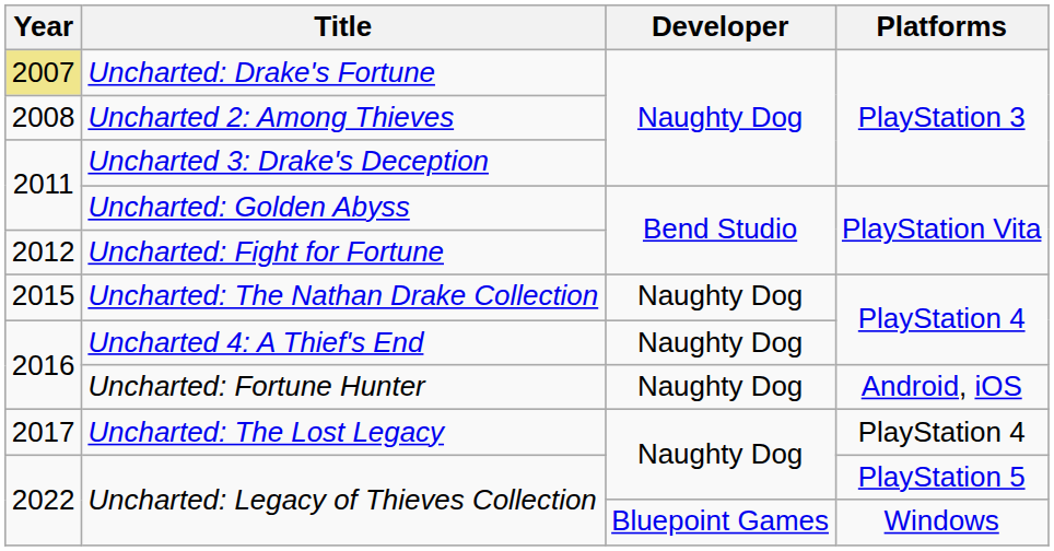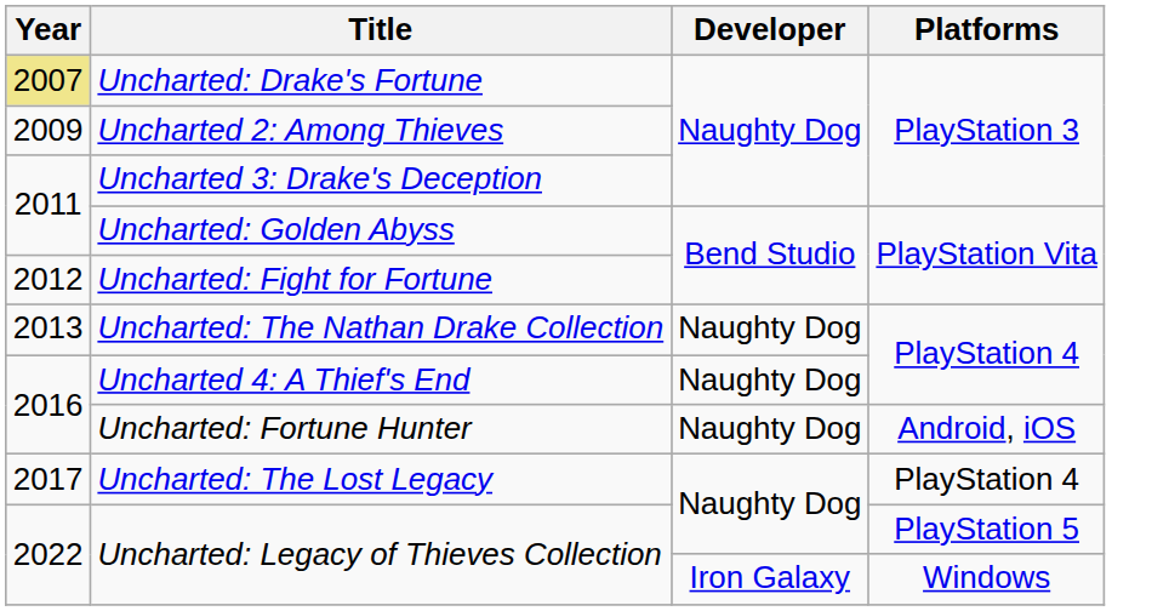Uncharted 2: Among Thieves | Year: 2008 -> 2009
Uncharted: The Nathan Drake Collection | Year: 2015 -> 2013
Uncharted: Legacy of Thieves Collection / Windows | Developer: Bluepoint Games -> Iron Galaxy
